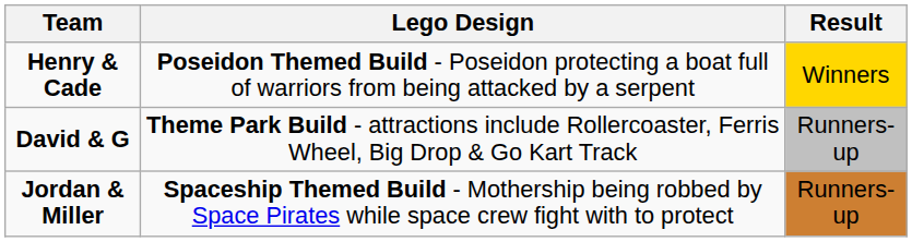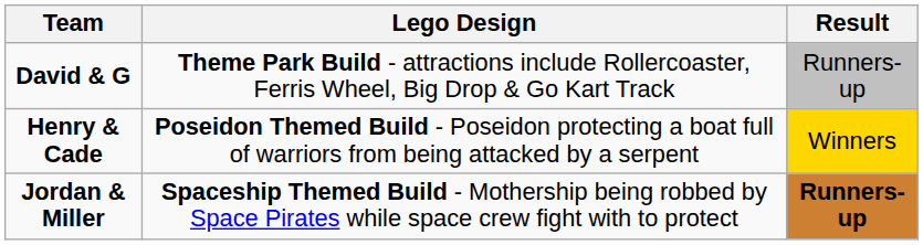rows swapped: Henry & Cade <-> David & G
Jordan & Miller | Result: normal -> bold
